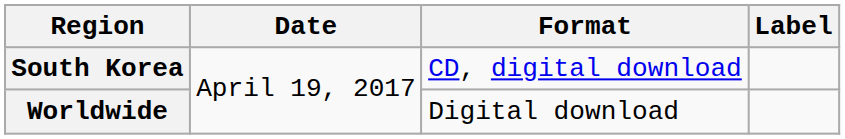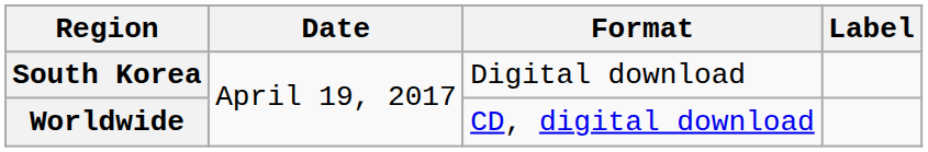South Korea | Format: CD, digital download -> Digital download
Worldwide | Format: Digital download -> CD, digital download
